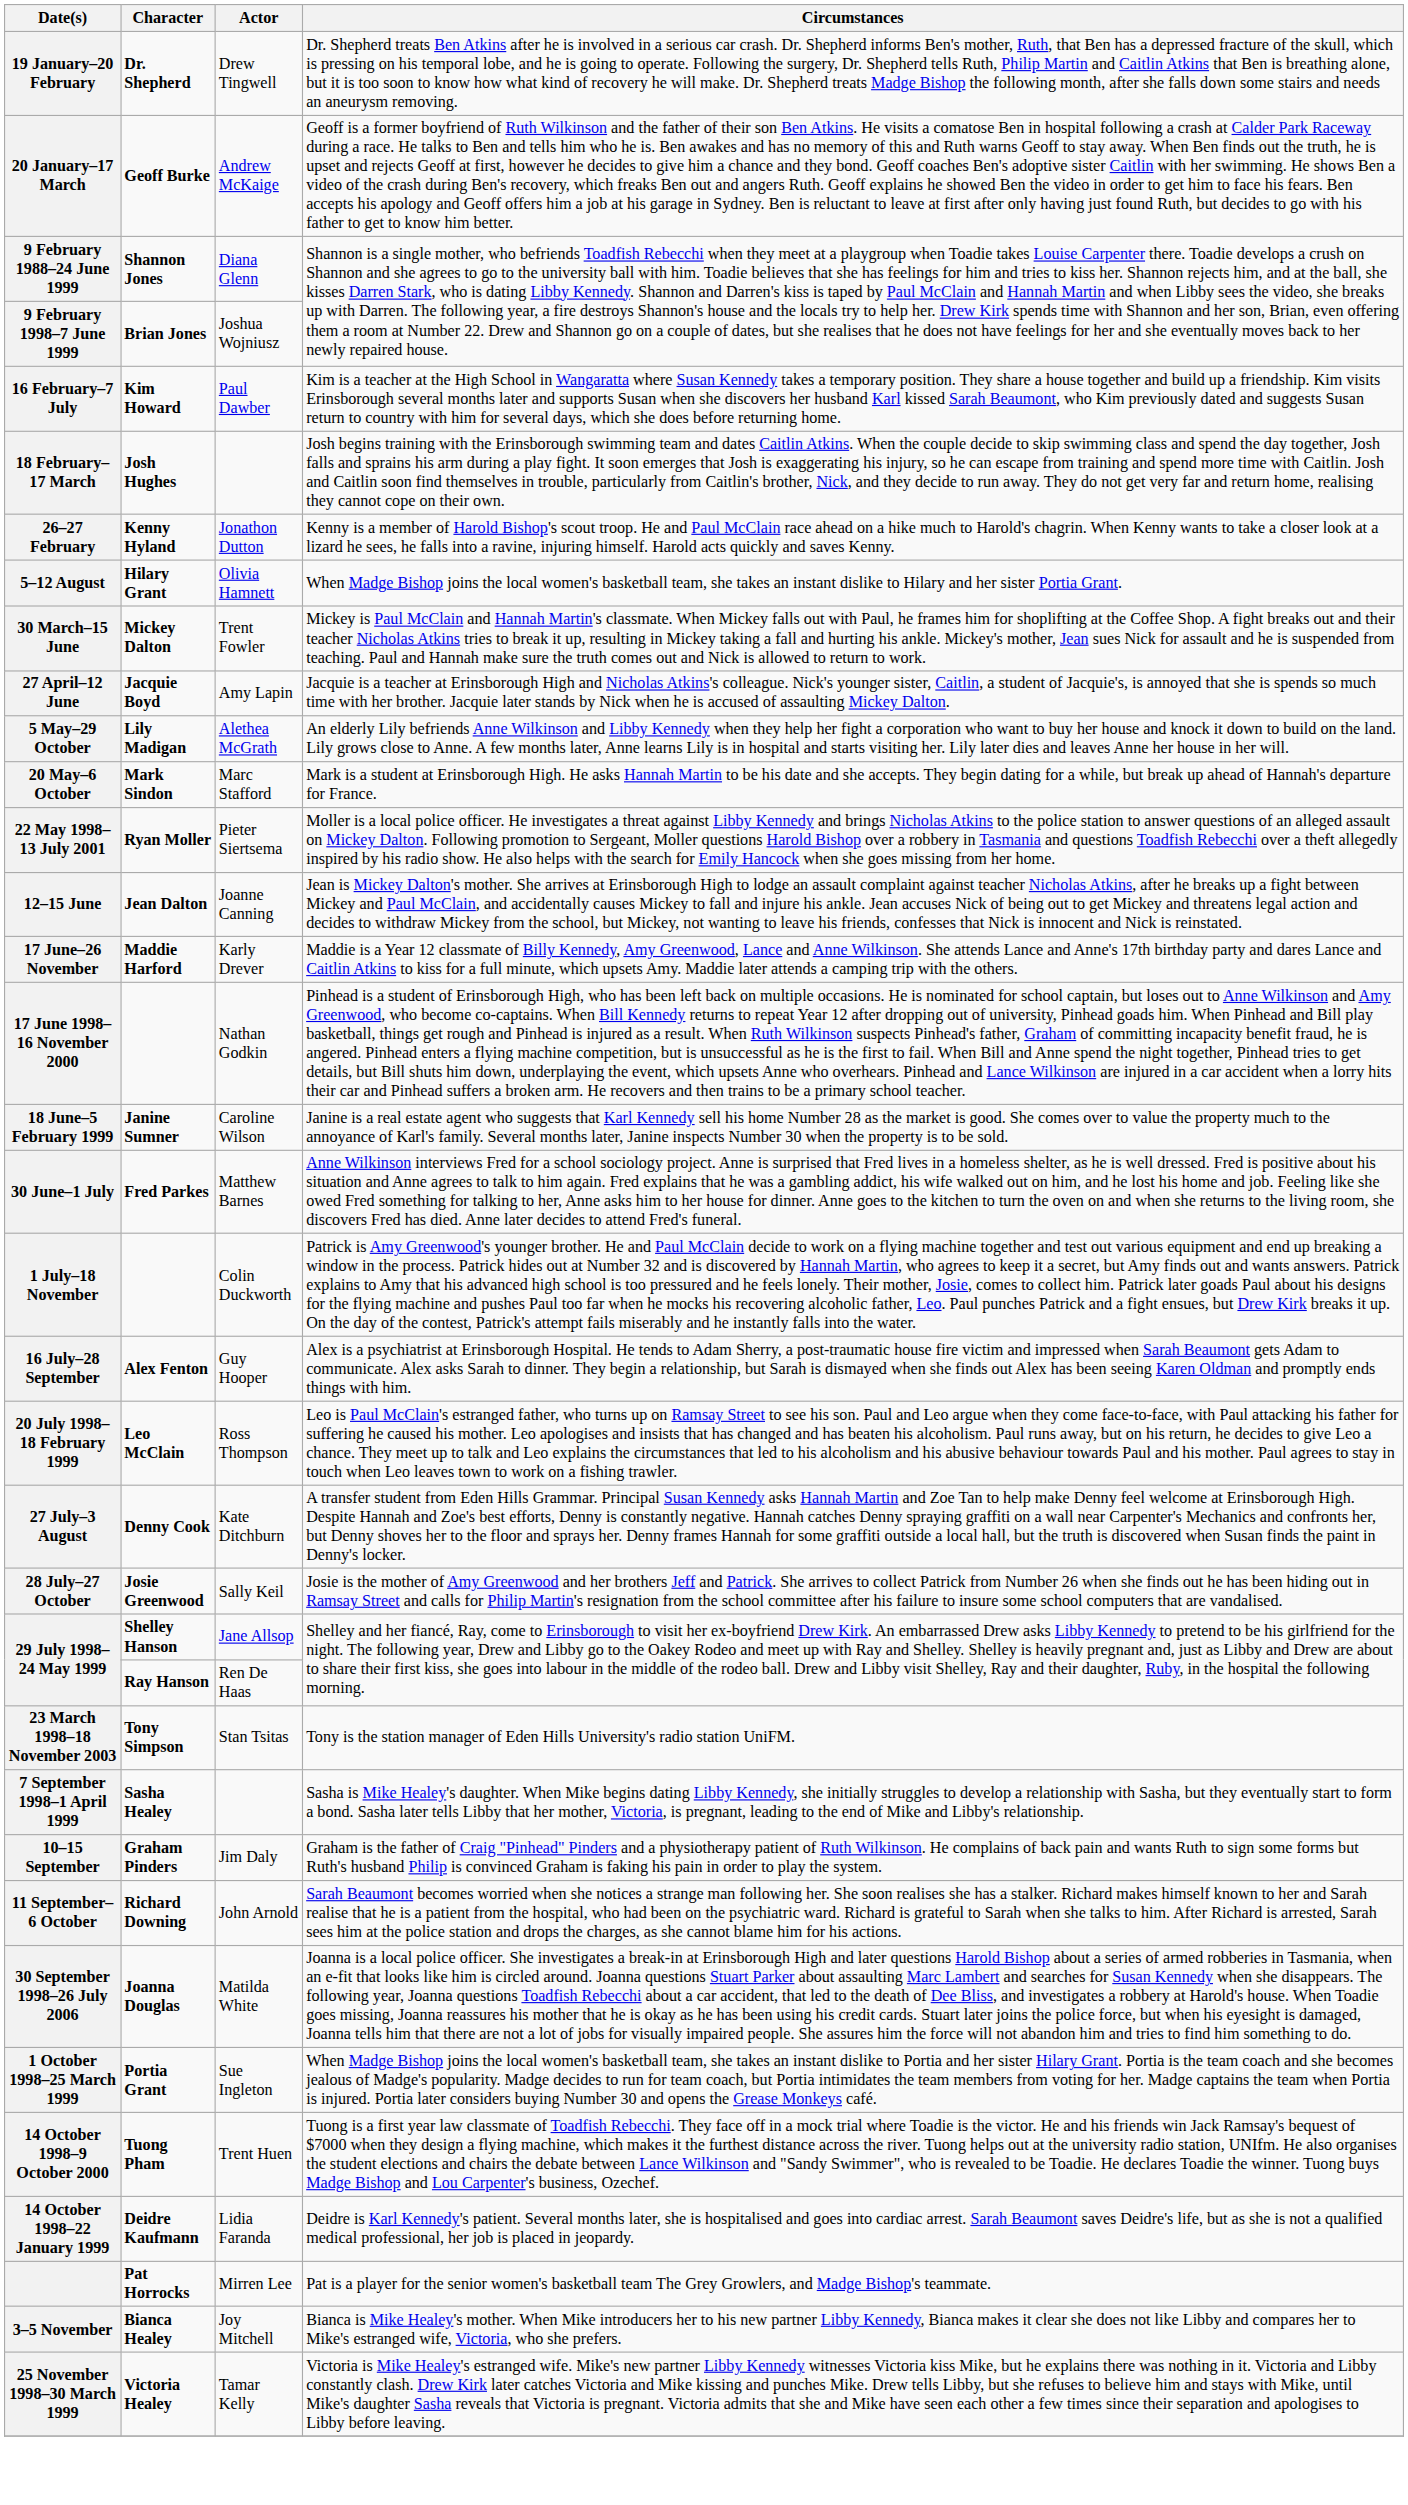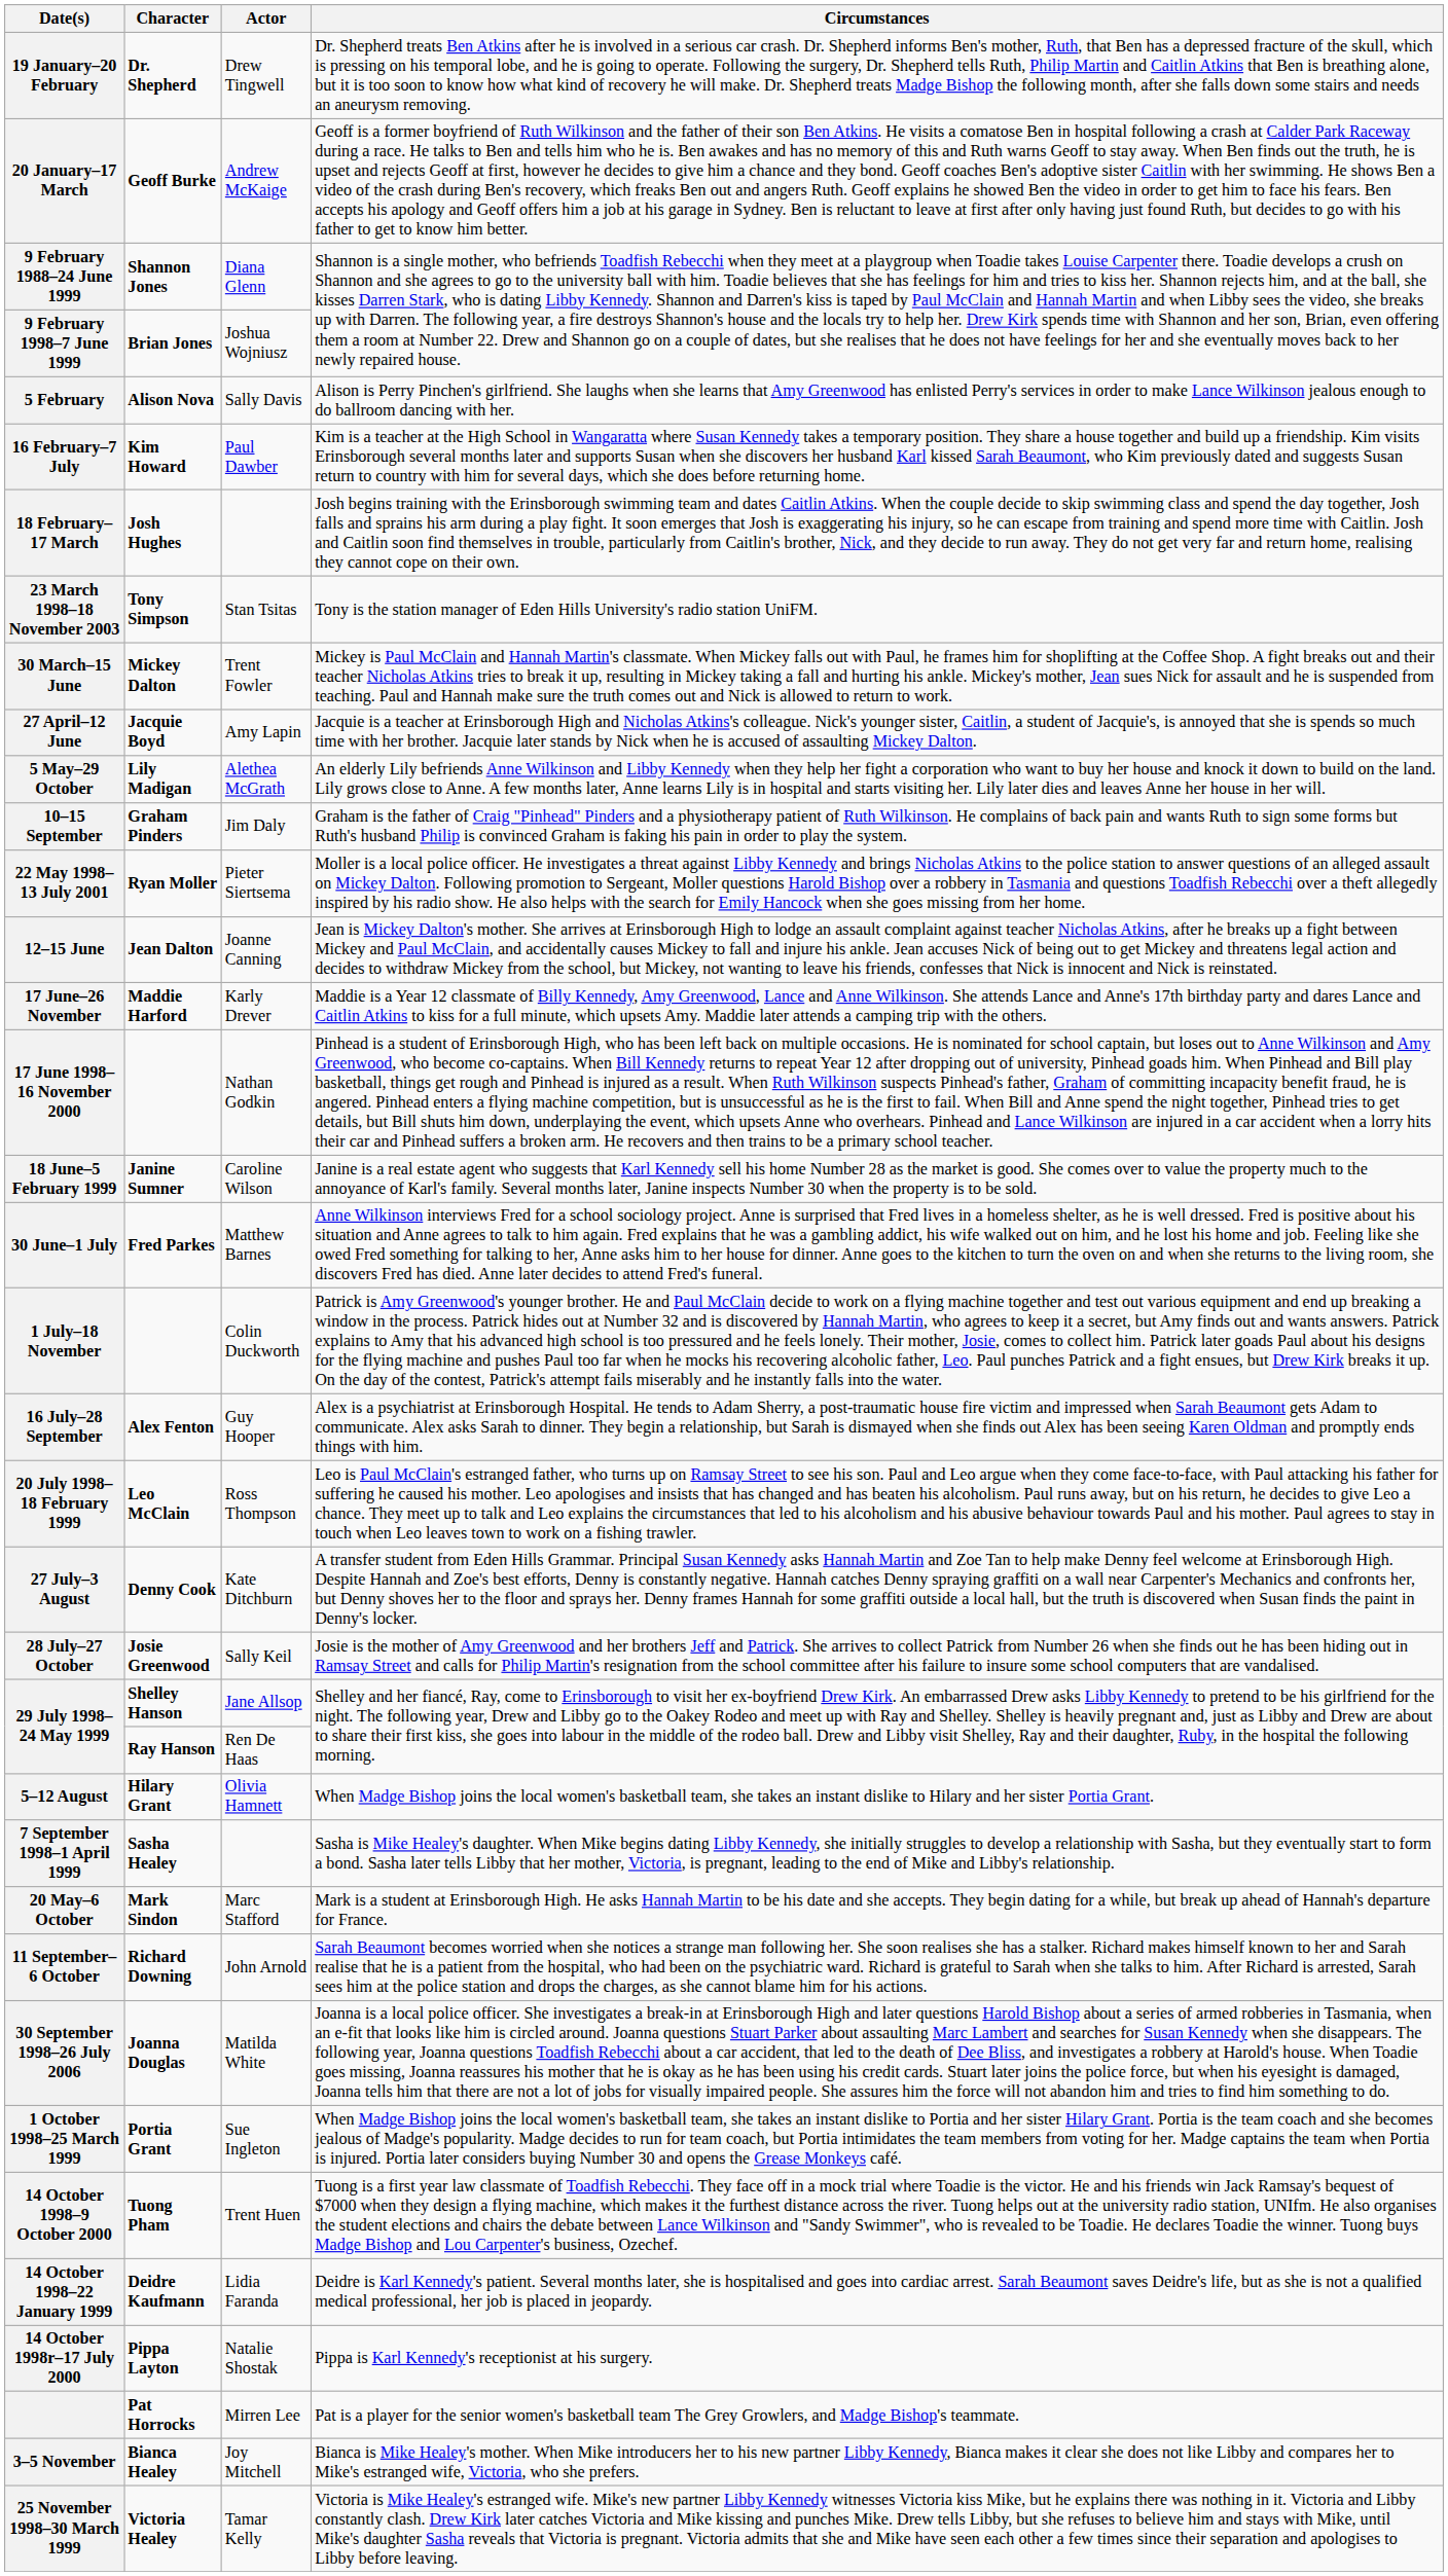+ row: 5 February | Alison Nova | Sally Davis | Alison is Perry Pinchen's girlfriend. She laughs when she learns that Amy Greenwood has enlisted Perry's services in order to make Lance Wilkinson jealous enough to do ballroom dancing with her.
- row: 26–27 February | Kenny Hyland | Jonathon Dutton | Kenny is a member of Harold Bishop's scout troop. He and Paul McClain race ahead on a hike much to Harold's chagrin. When Kenny wants to take a closer look at a lizard he sees, he falls into a ravine, injuring himself. Harold acts quickly and saves Kenny.
rows swapped: 23 March 1998–18 November 2003 <-> 5–12 August
rows swapped: 20 May–6 October <-> 10–15 September
+ row: 14 October 1998r–17 July 2000 | Pippa Layton | Natalie Shostak | Pippa is Karl Kennedy's receptionist at his surgery.
